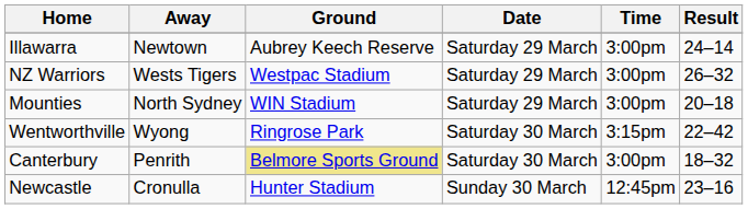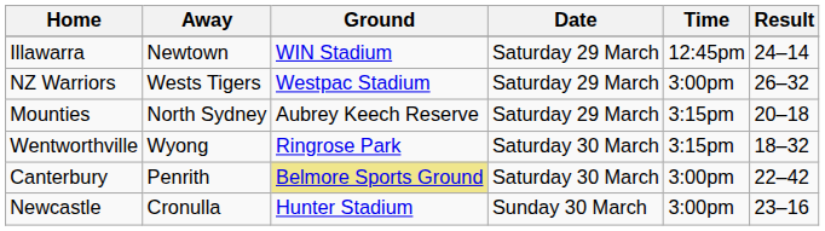Illawarra | Ground: Aubrey Keech Reserve -> WIN Stadium
Illawarra | Time: 3:00pm -> 12:45pm
Mounties | Ground: WIN Stadium -> Aubrey Keech Reserve
Mounties | Time: 3:00pm -> 3:15pm
Wentworthville | Result: 22–42 -> 18–32
Canterbury | Result: 18–32 -> 22–42
Newcastle | Time: 12:45pm -> 3:00pm
